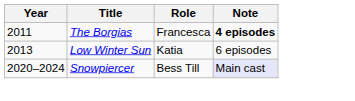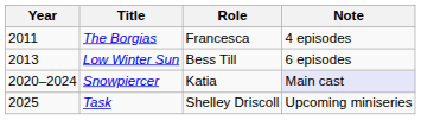The Borgias | Note: bold -> normal
Low Winter Sun | Role: Katia -> Bess Till
Snowpiercer | Role: Bess Till -> Katia
+ row: 2025 | Task | Shelley Driscoll | Upcoming miniseries
